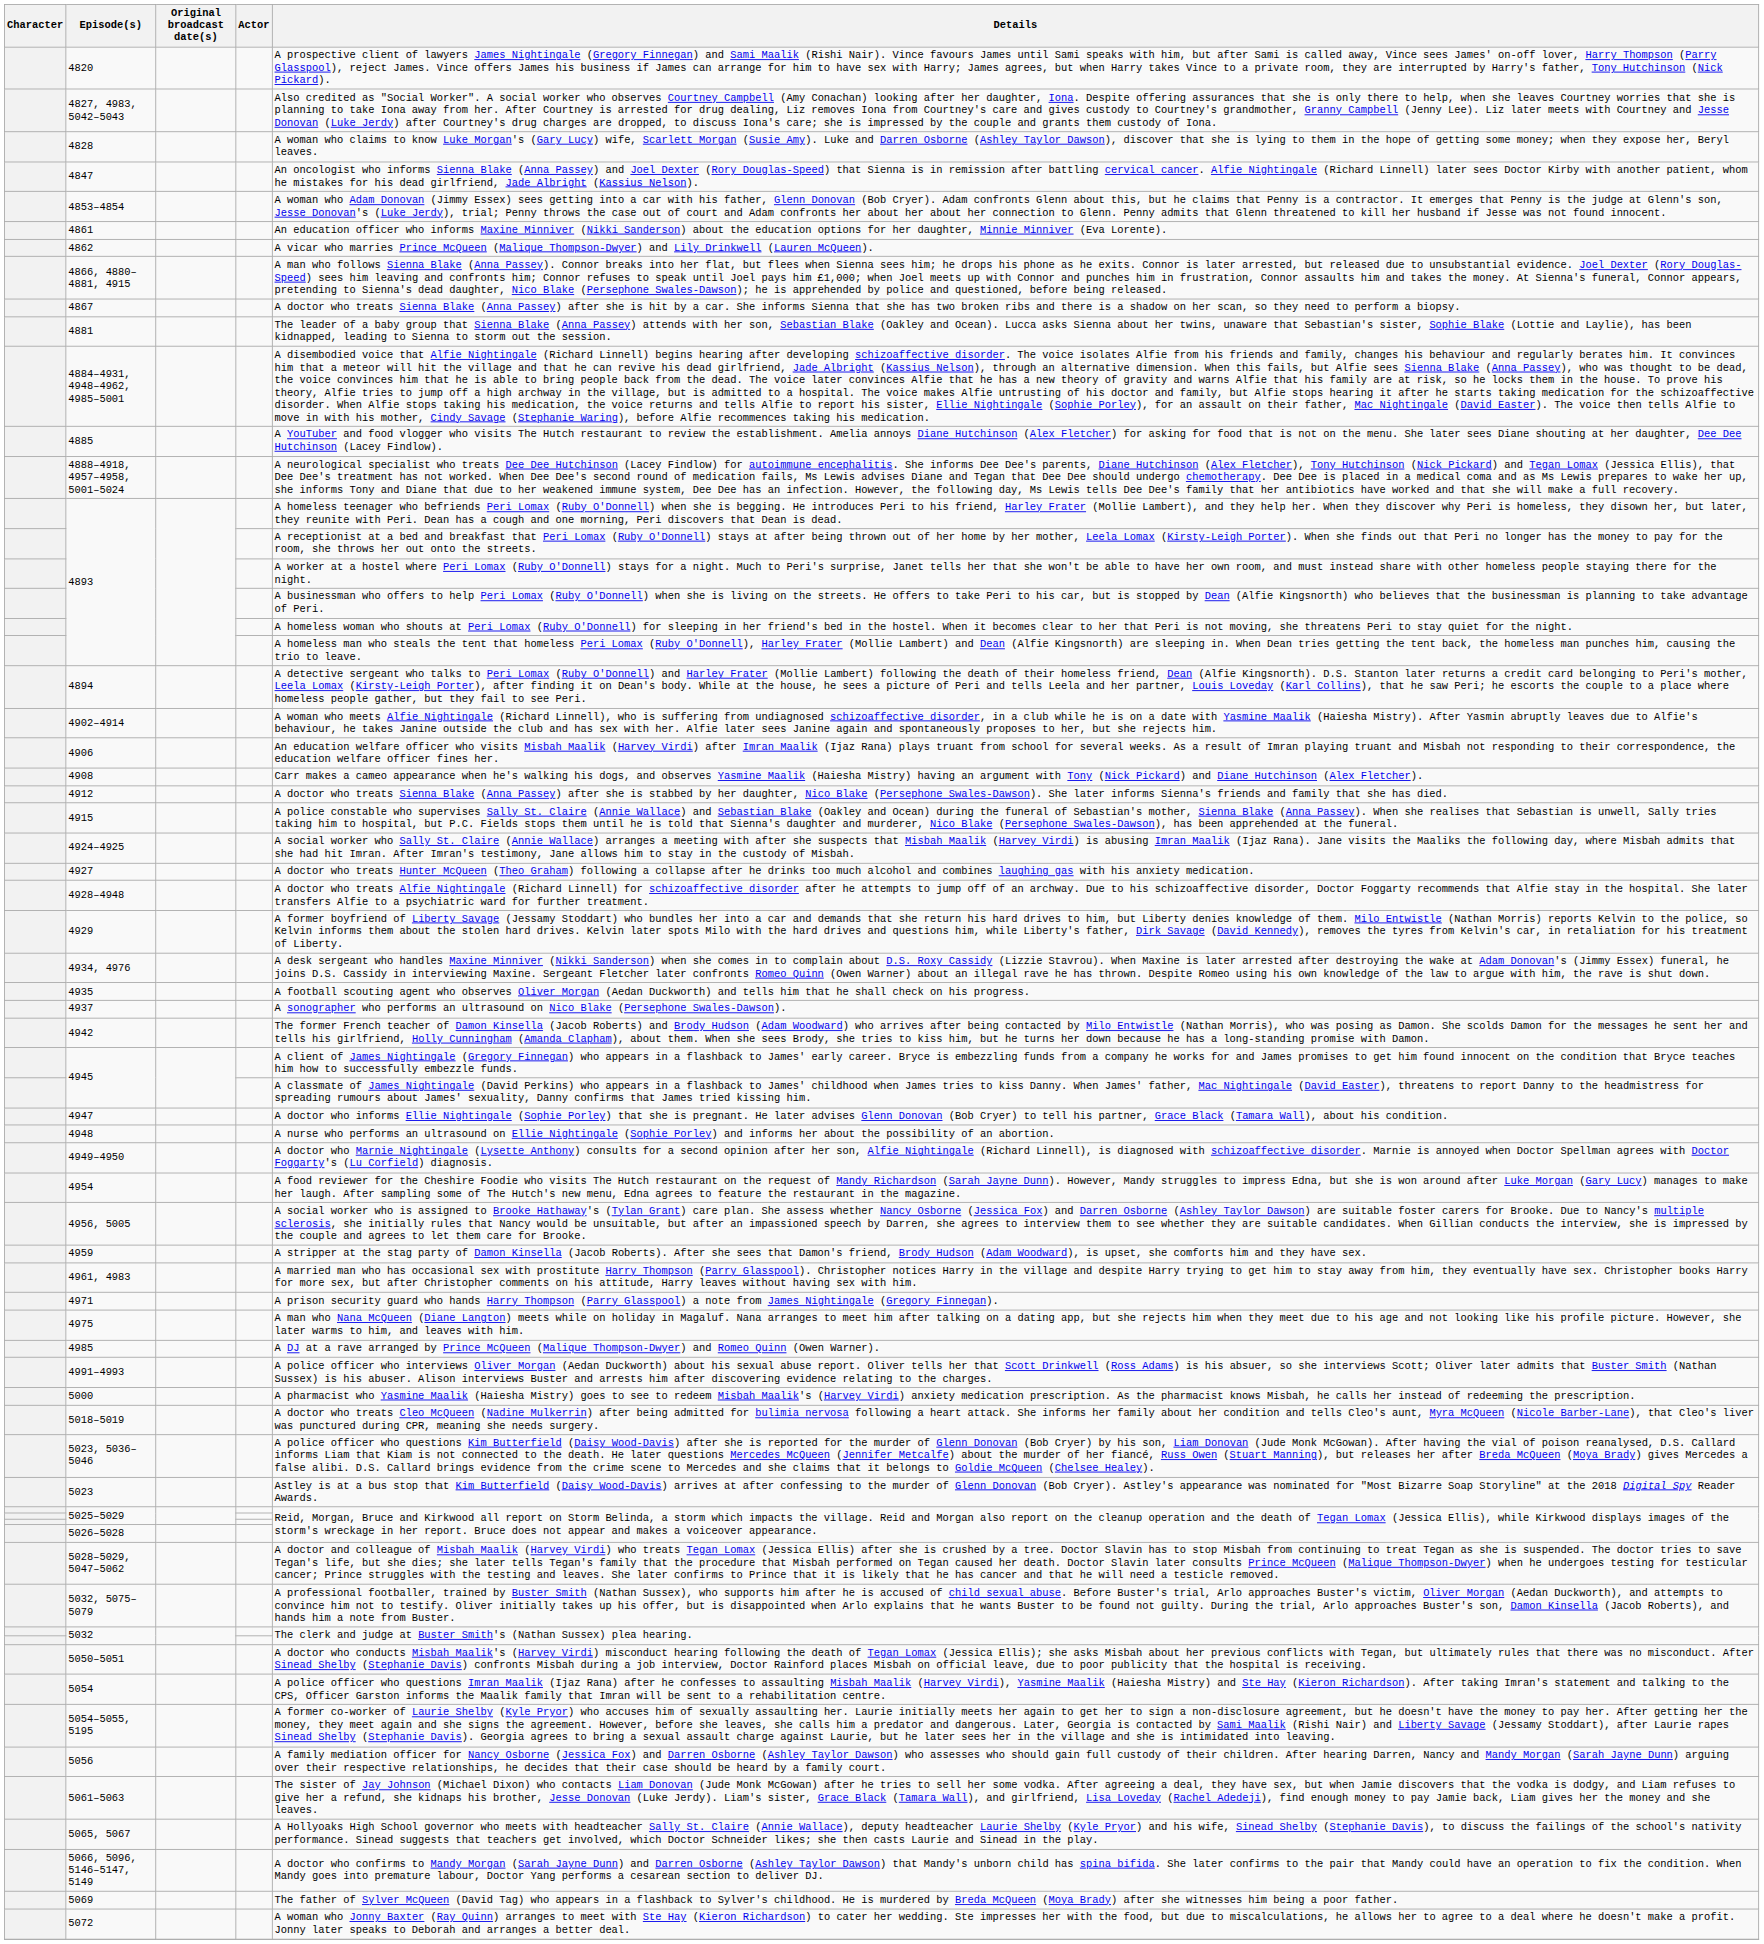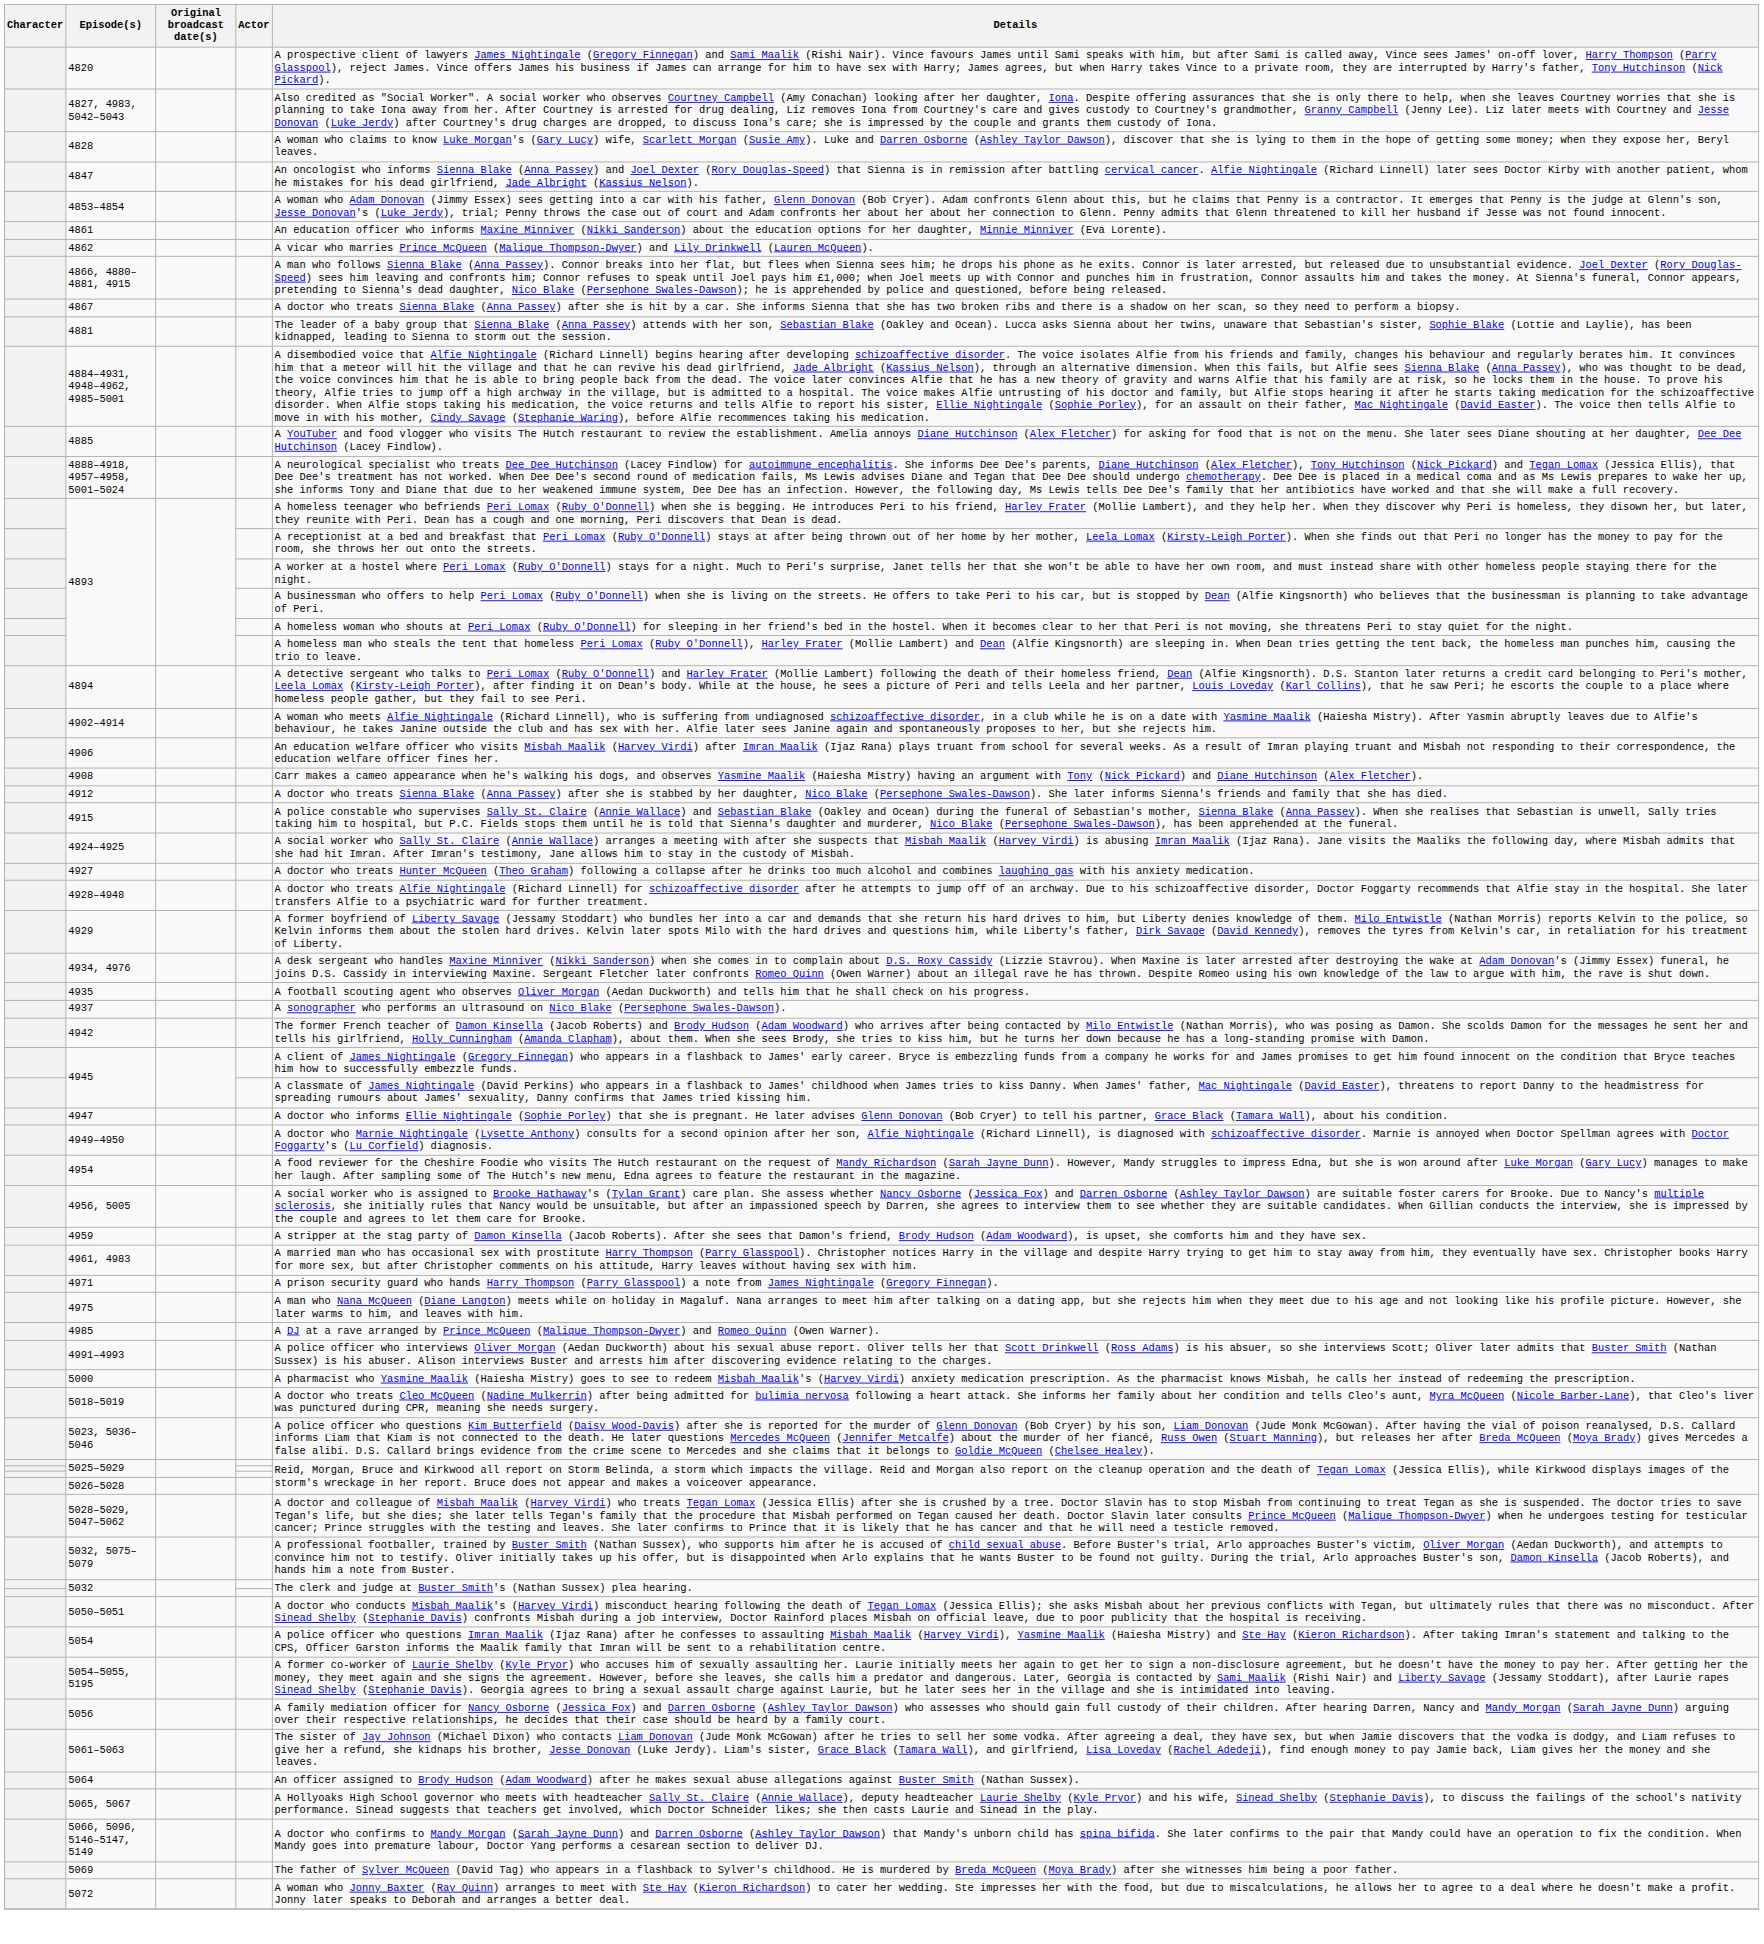- row: 4948 | A nurse who performs an ultrasound on Ellie Nightingale (Sophie Porley) and informs her about the possibility of an abortion.
- row: 5023 | Astley is at a bus stop that Kim Butterfield (Daisy Wood-Davis) arrives at after confessing to the murder of Glenn Donovan (Bob Cryer). Astley's appearance was nominated for "Most Bizarre Soap Storyline" at the 2018 Digital Spy Reader Awards.
+ row: 5064 | An officer assigned to Brody Hudson (Adam Woodward) after he makes sexual abuse allegations against Buster Smith (Nathan Sussex).
